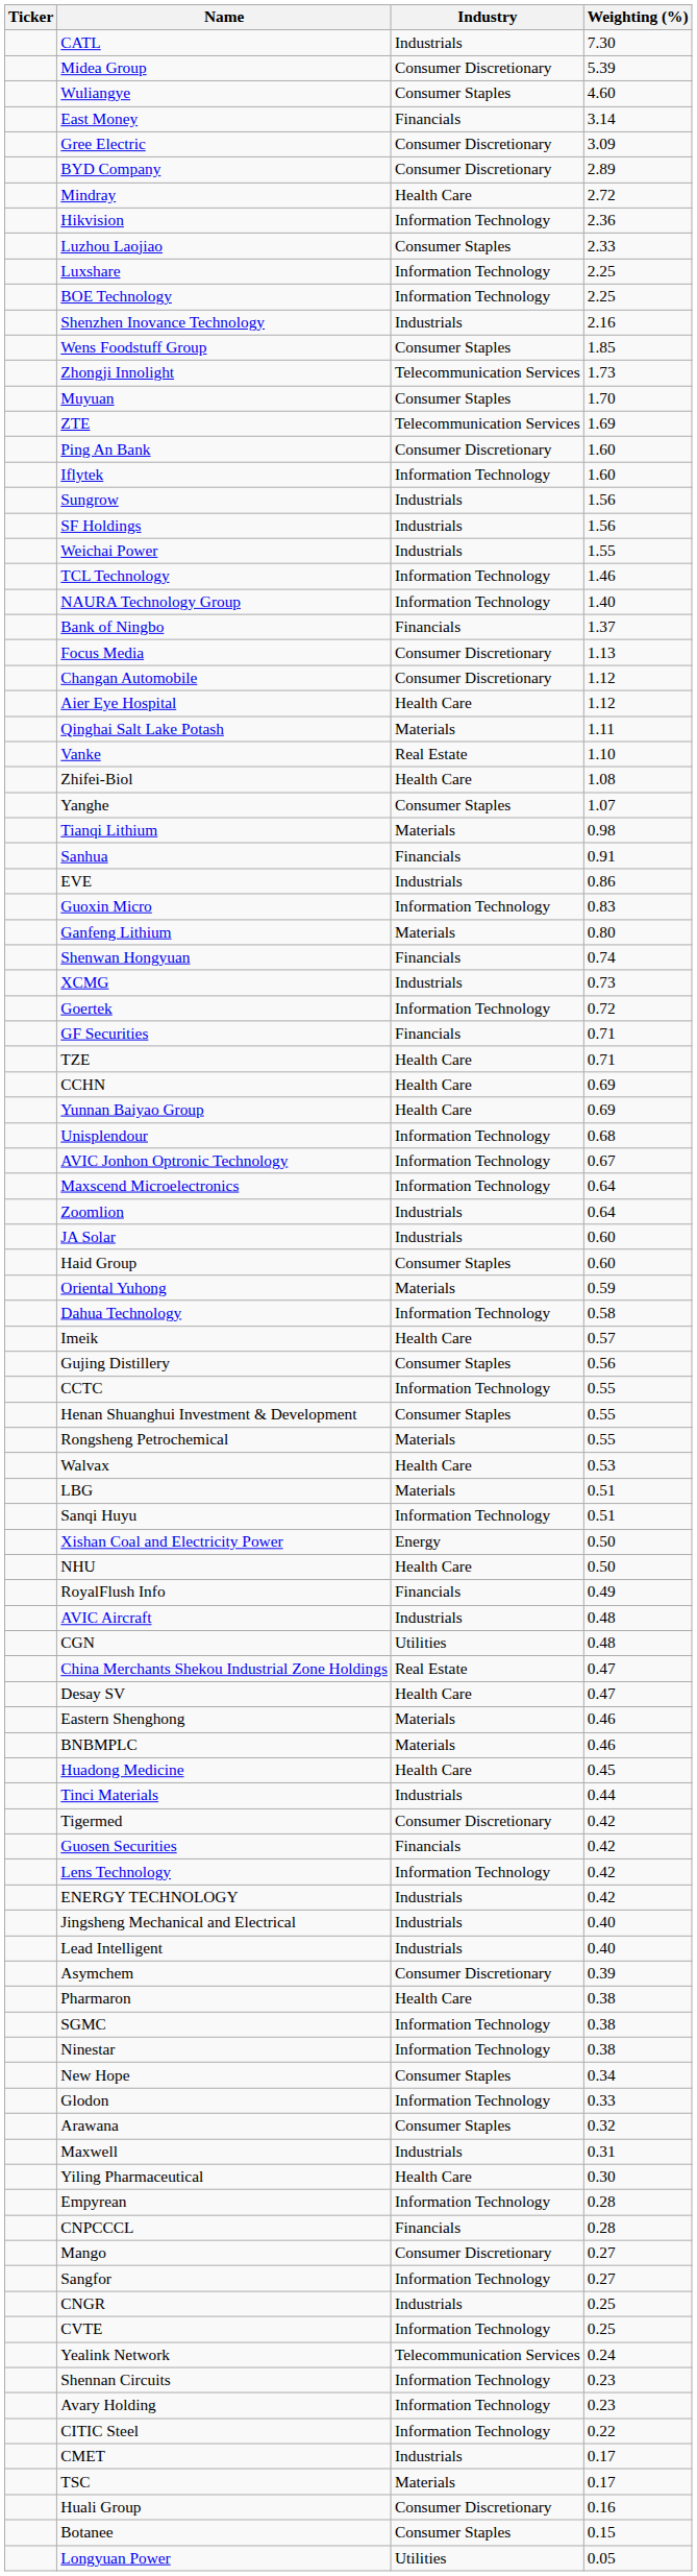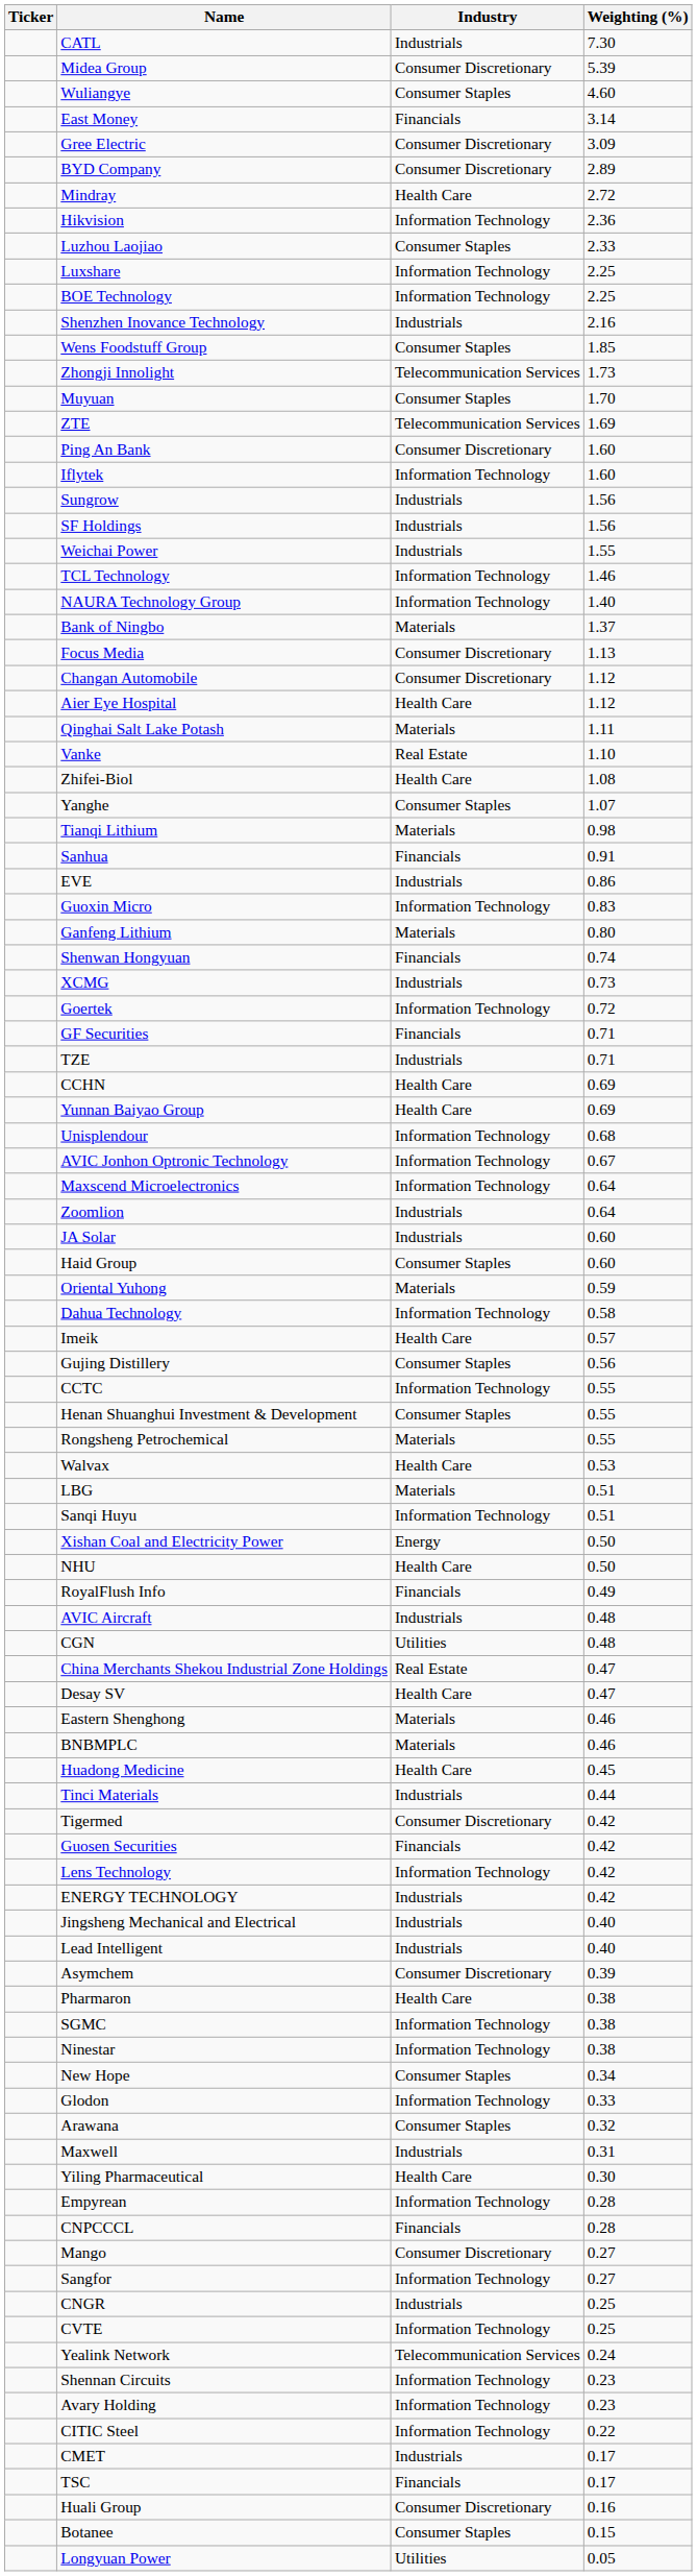Bank of Ningbo | Industry: Financials -> Materials
TZE | Industry: Health Care -> Industrials
TSC | Industry: Materials -> Financials
